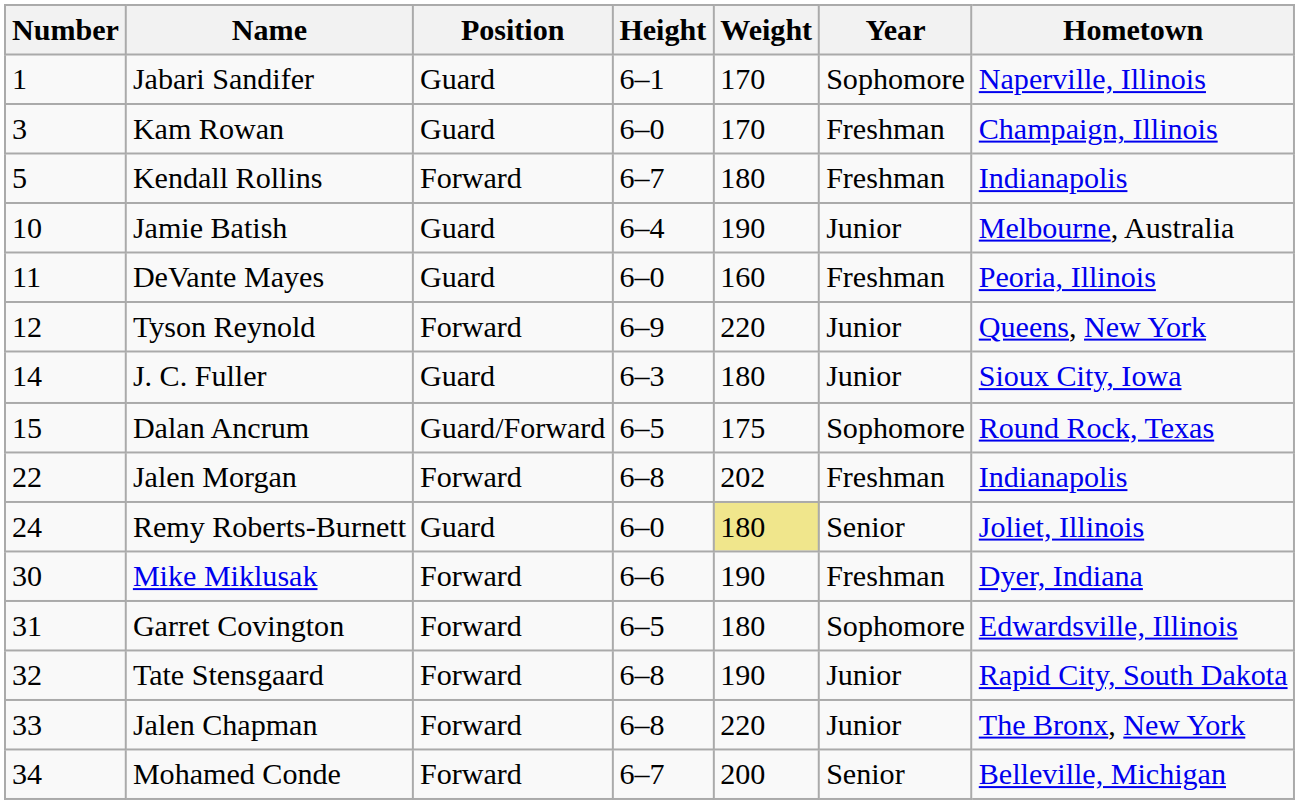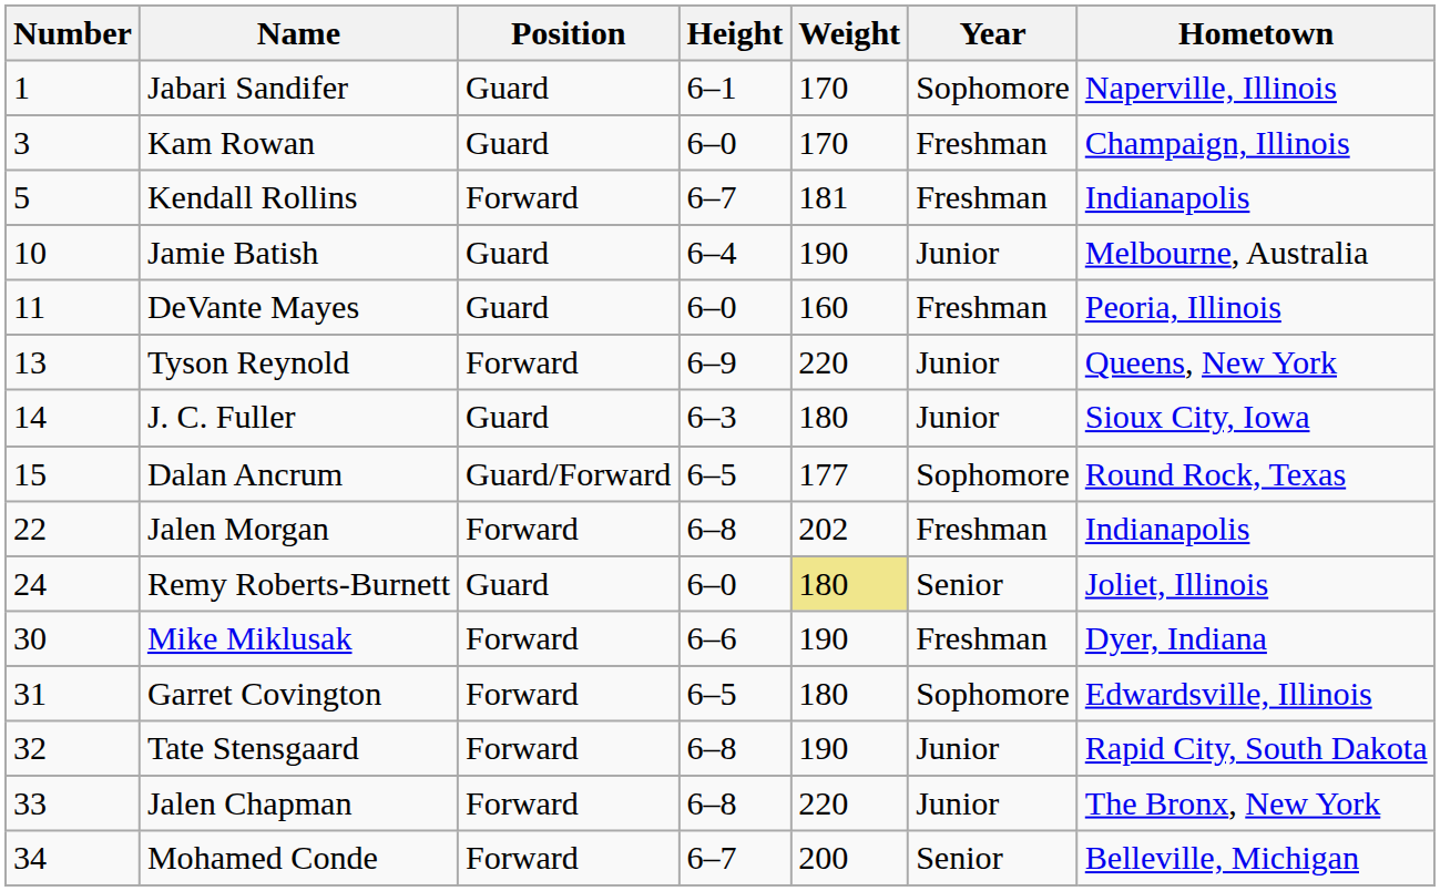Kendall Rollins | Weight: 180 -> 181
Tyson Reynold | Number: 12 -> 13
Dalan Ancrum | Weight: 175 -> 177
